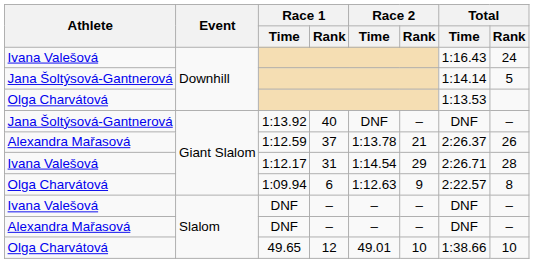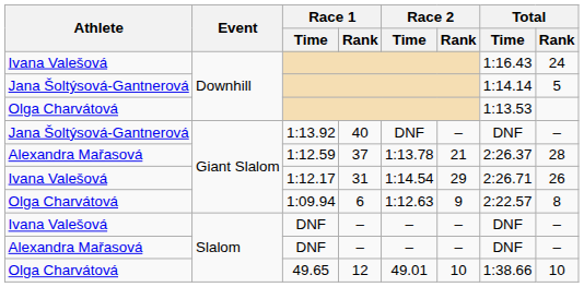1:12.59 | Total / Rank: 26 -> 28
1:12.17 | Total / Rank: 28 -> 26
